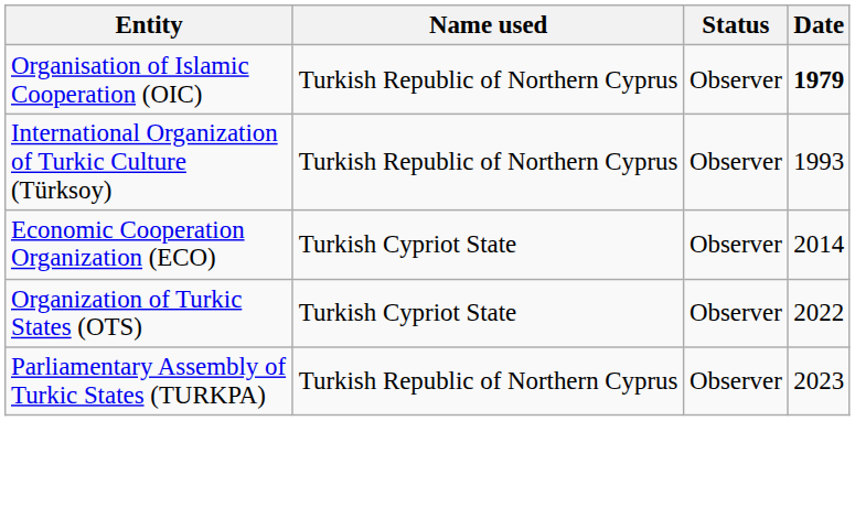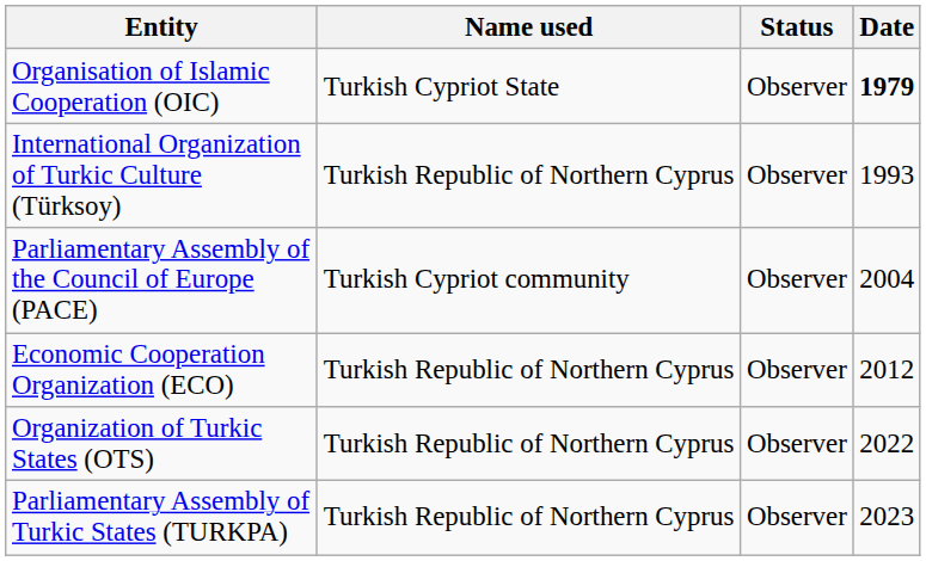Organisation of Islamic Cooperation (OIC) | Name used: Turkish Republic of Northern Cyprus -> Turkish Cypriot State
+ row: Parliamentary Assembly of the Council of Europe (PACE) | Turkish Cypriot community | Observer | 2004
Economic Cooperation Organization (ECO) | Name used: Turkish Cypriot State -> Turkish Republic of Northern Cyprus
Economic Cooperation Organization (ECO) | Date: 2014 -> 2012
Organization of Turkic States (OTS) | Name used: Turkish Cypriot State -> Turkish Republic of Northern Cyprus
